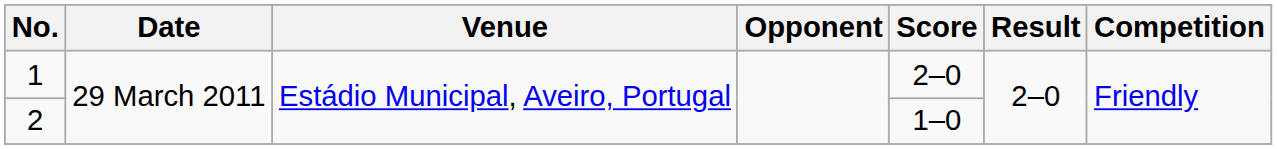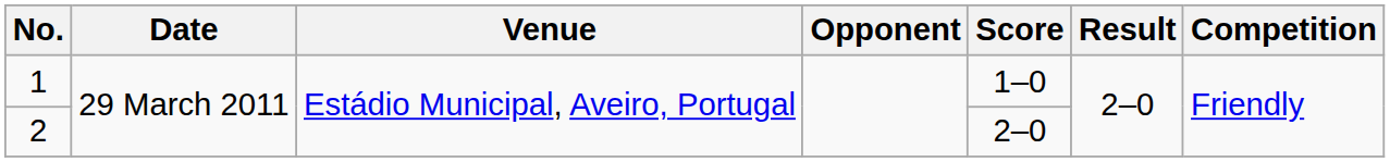1 | Score: 2–0 -> 1–0
2 | Score: 1–0 -> 2–0
